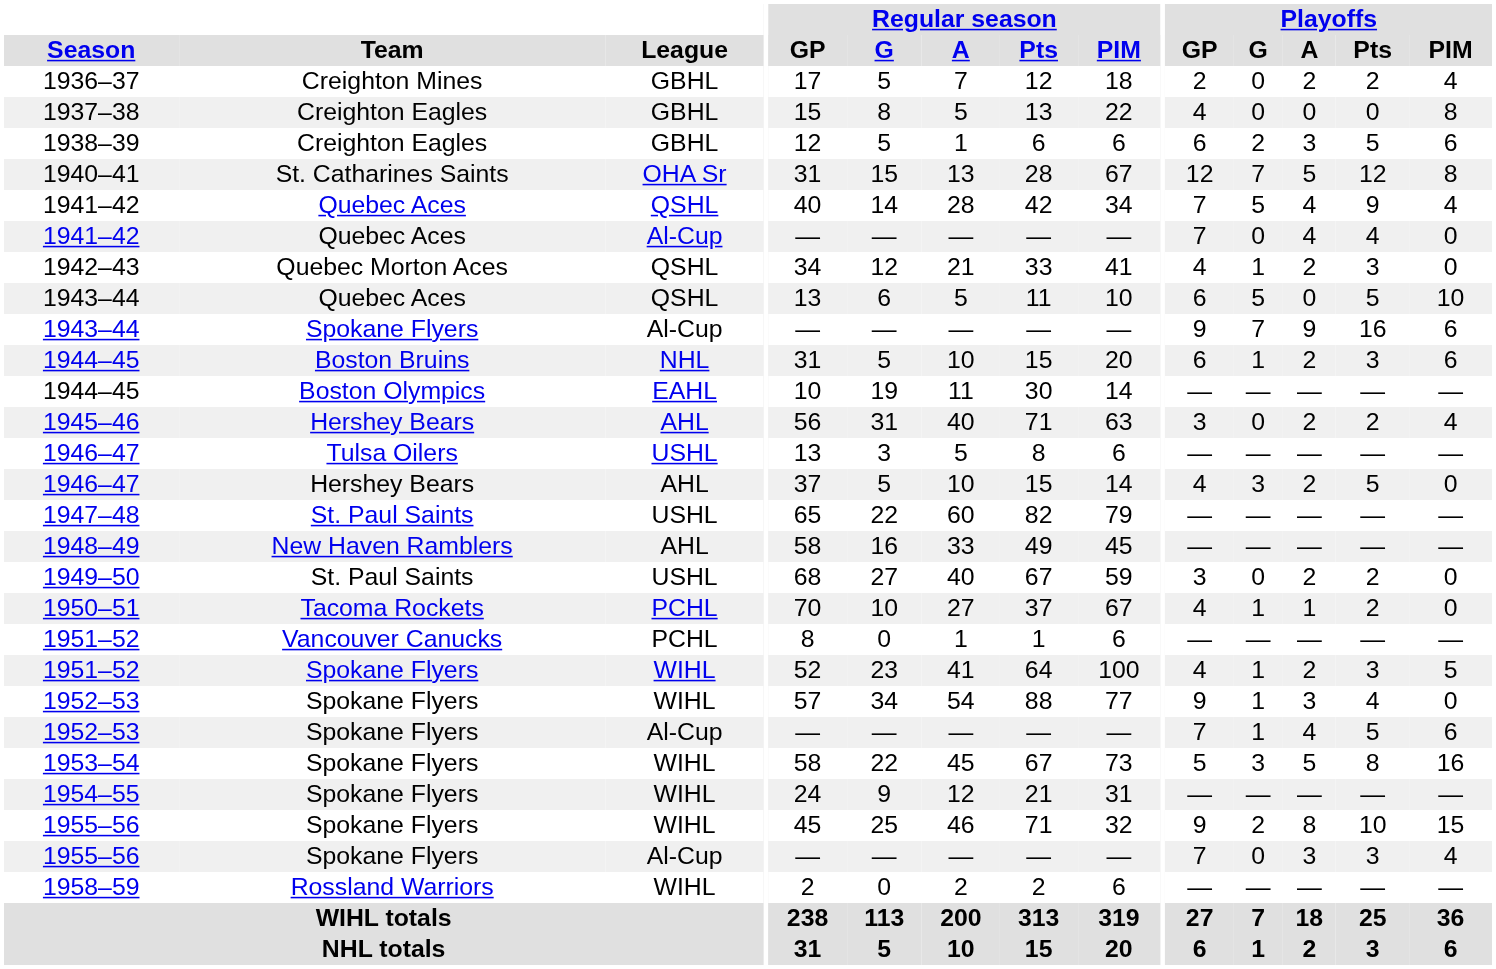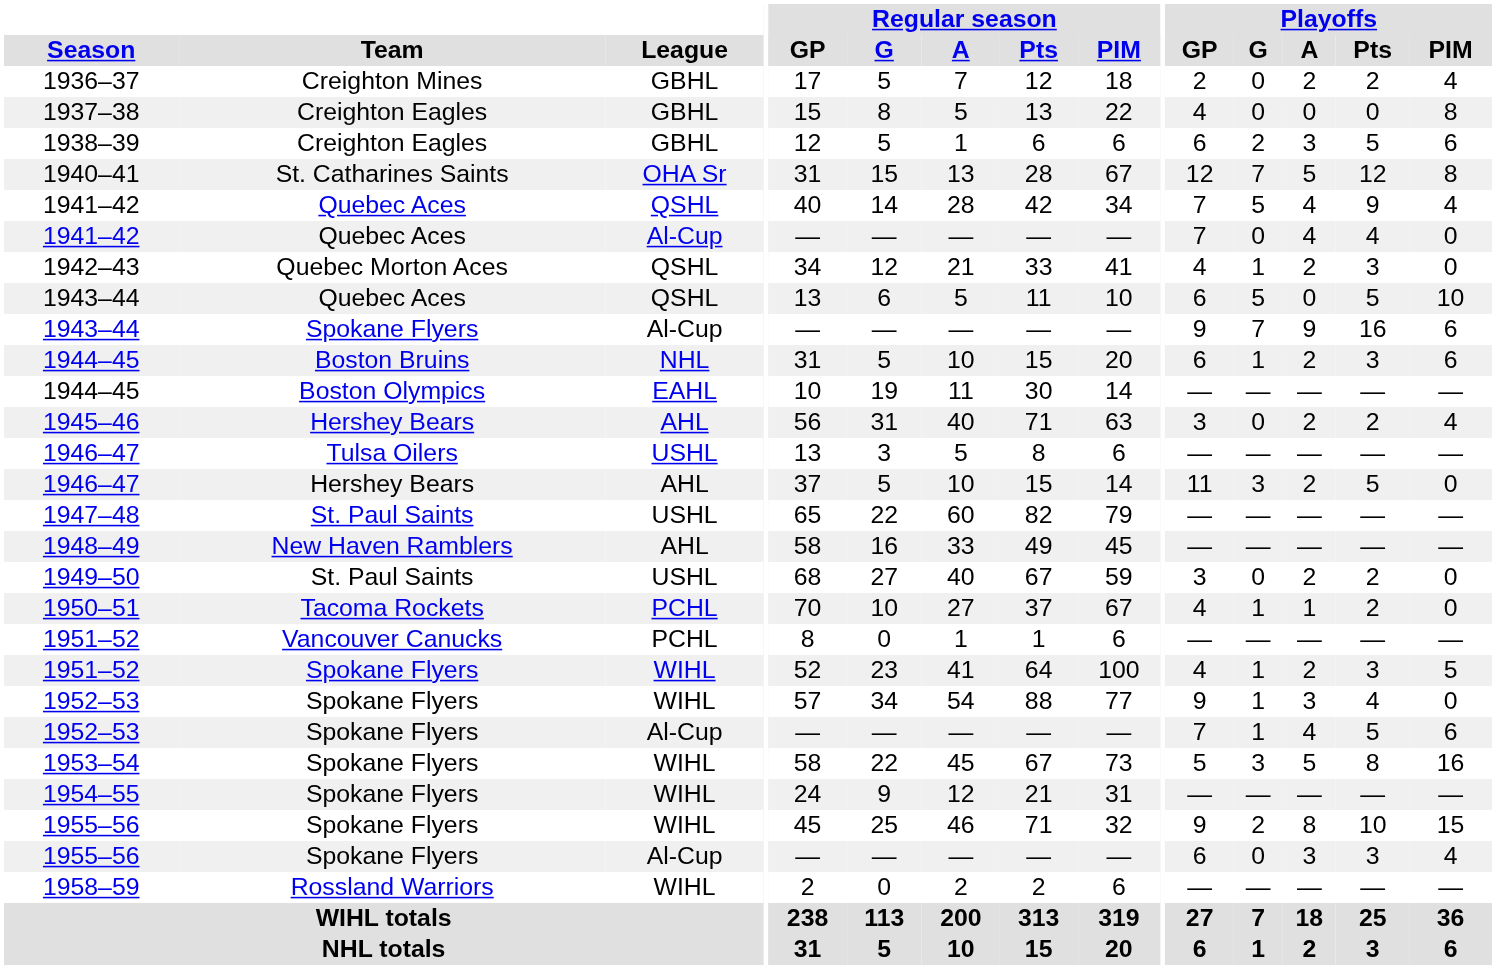1946–47 / AHL | Playoffs / GP: 4 -> 11
1955–56 / Al-Cup | Playoffs / GP: 7 -> 6
